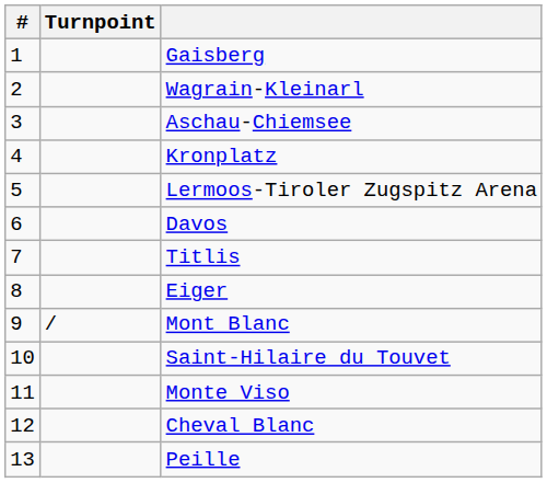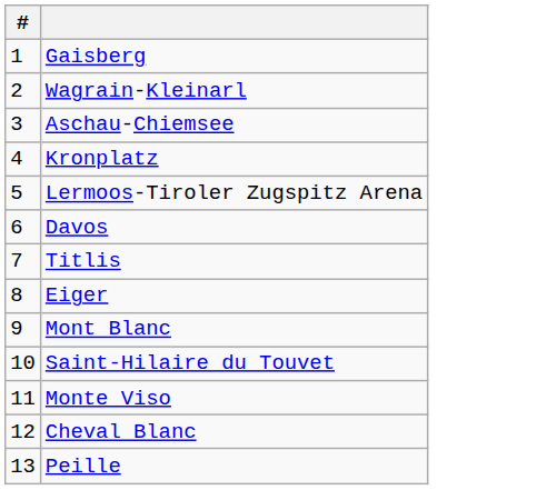- column: Turnpoint | /
